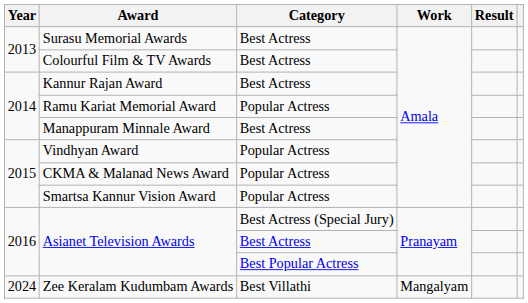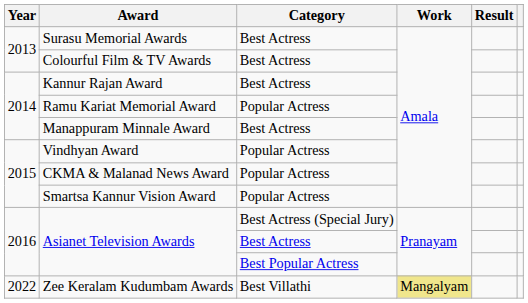Zee Keralam Kudumbam Awards | Year: 2024 -> 2022
Zee Keralam Kudumbam Awards | Work: no background -> khaki background
